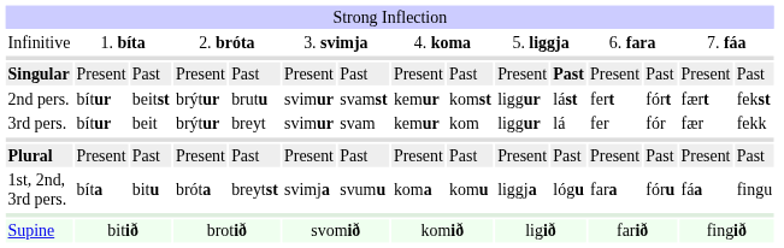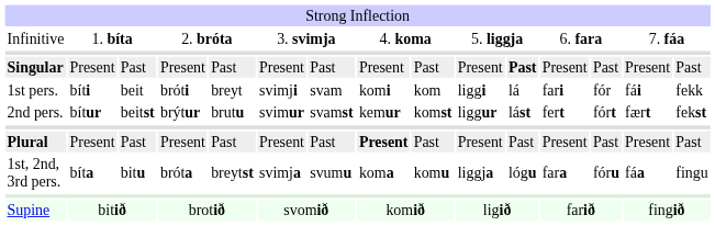+ row: 1st pers. | bíti | beit | bróti | breyt | svimji | svam | komi | kom | liggi | lá | fari | fór | fái | fekk
- row: 3rd pers. | bítur | beit | brýtur | breyt | svimur | svam | kemur | kom | liggur | lá | fer | fór | fær | fekk
Plural | column 8: normal -> bold
